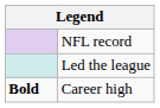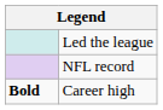rows swapped: NFL record <-> Led the league
